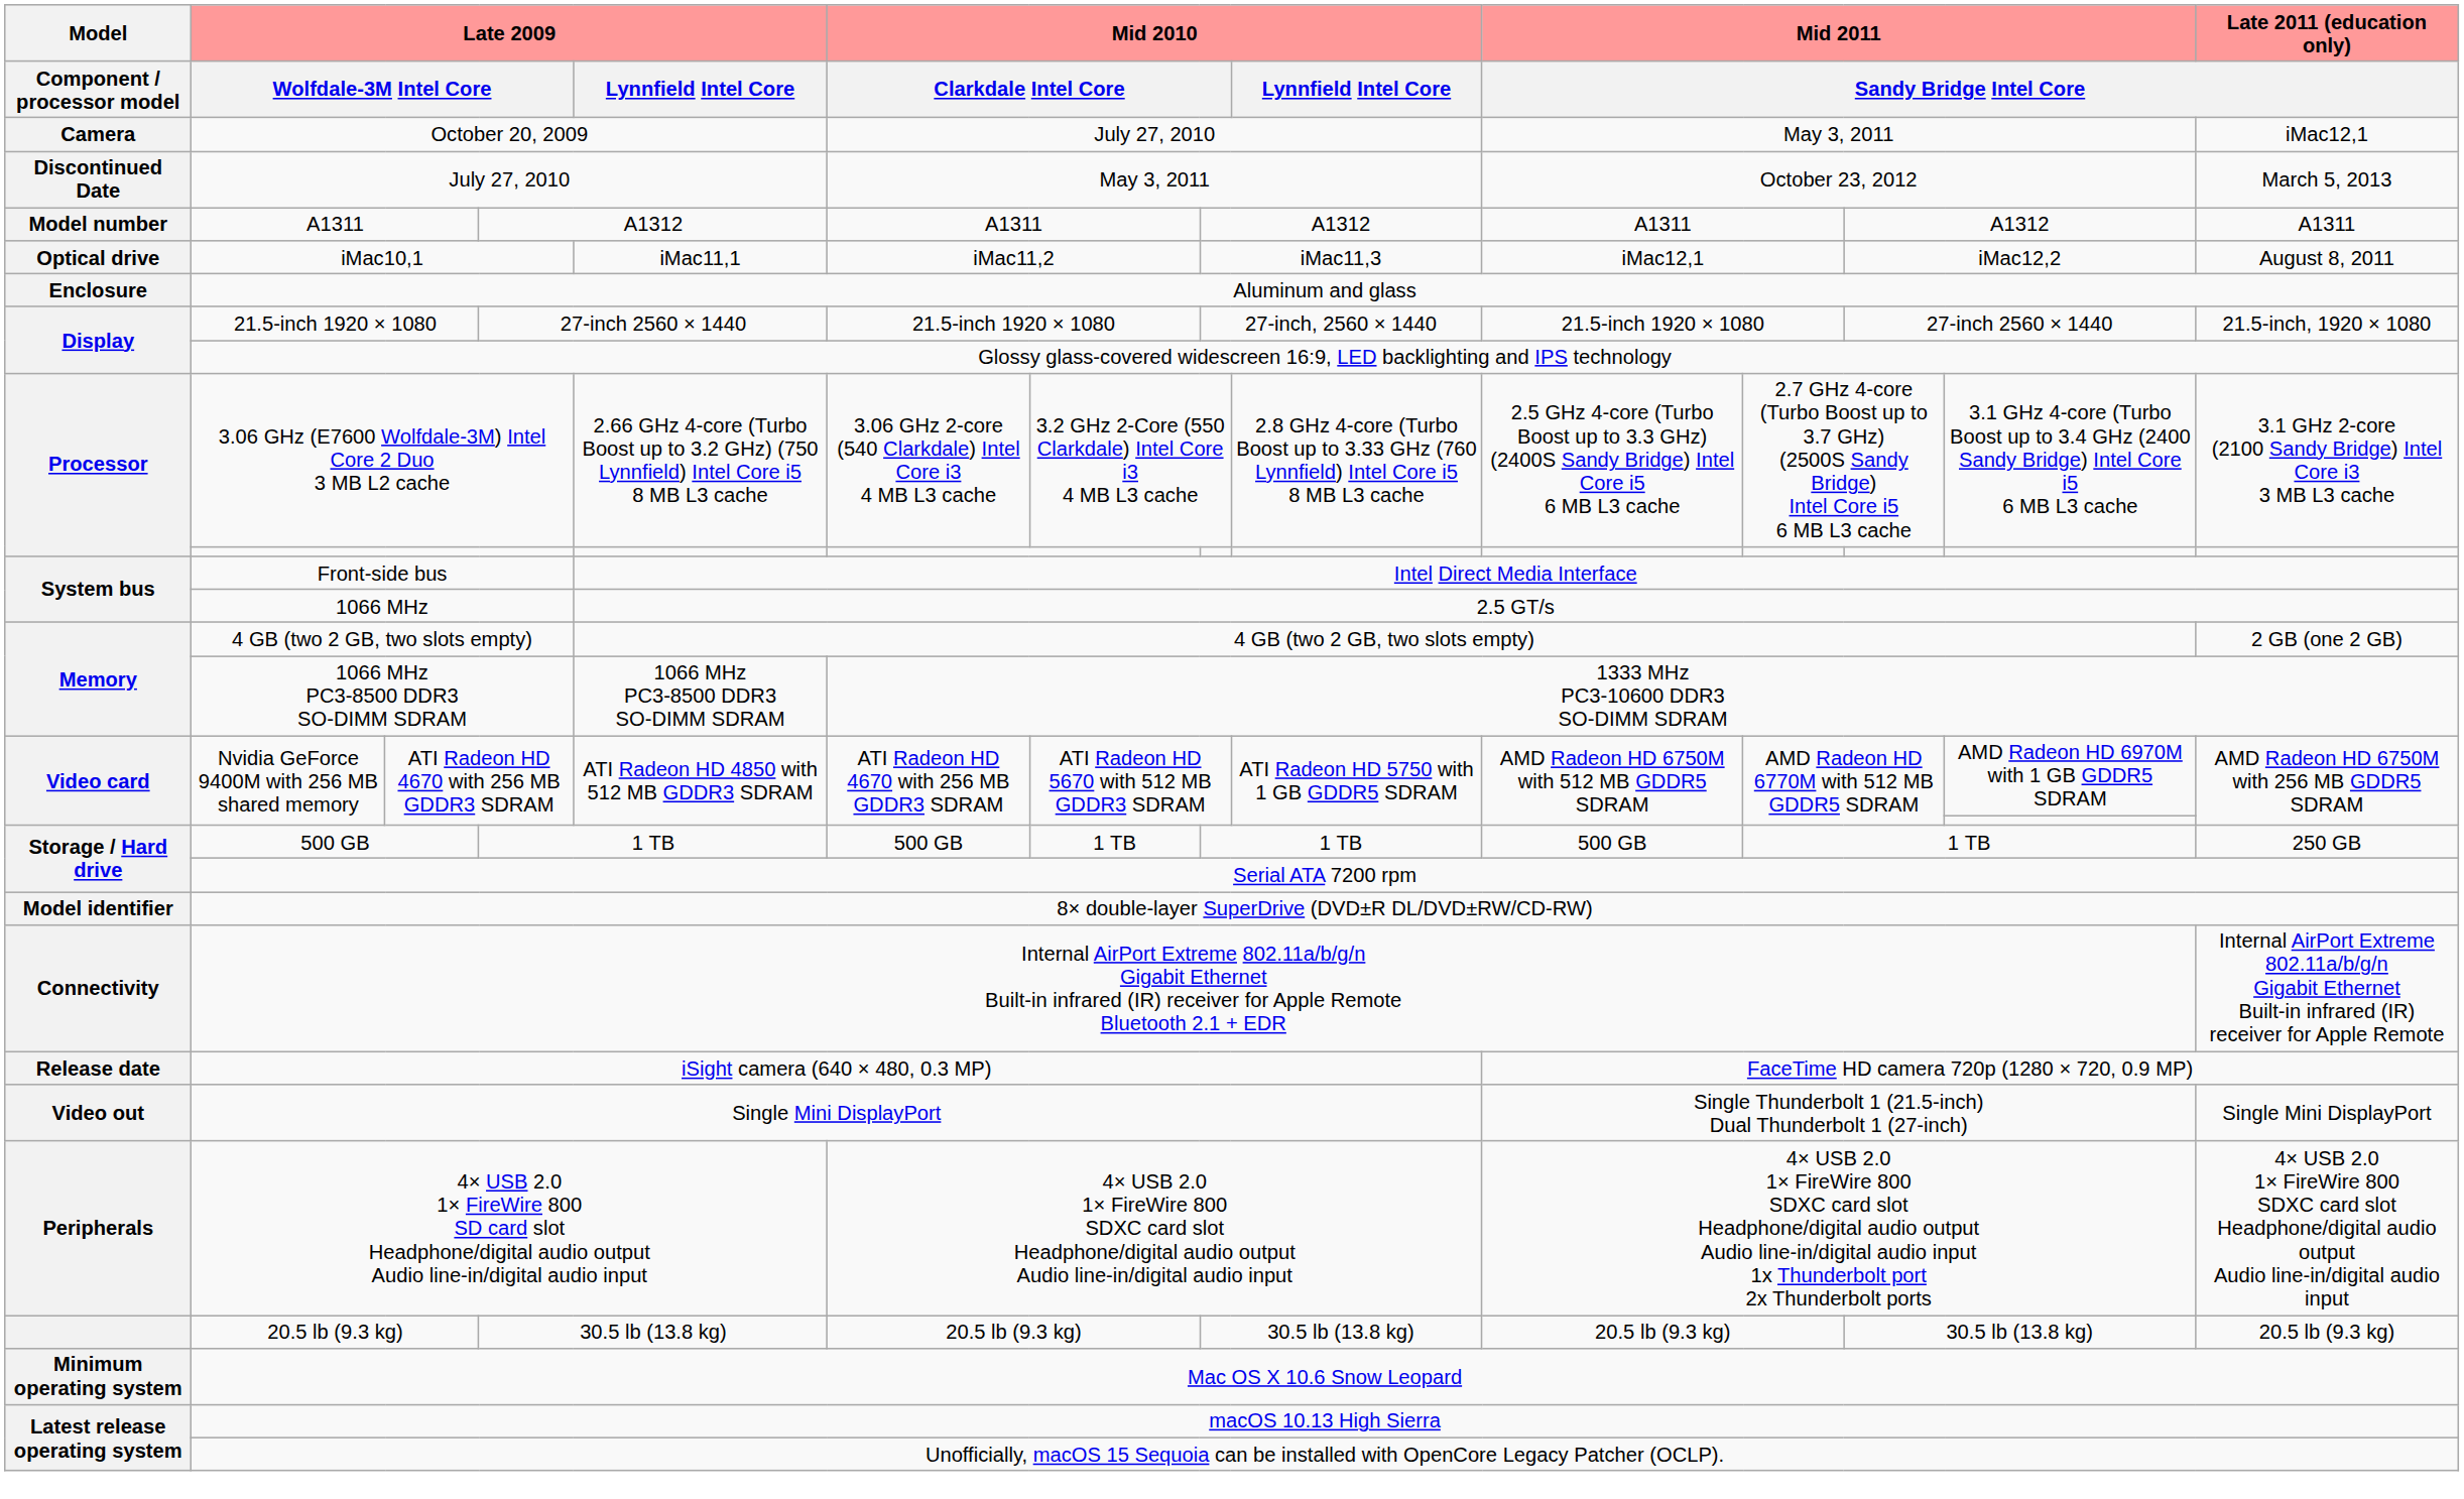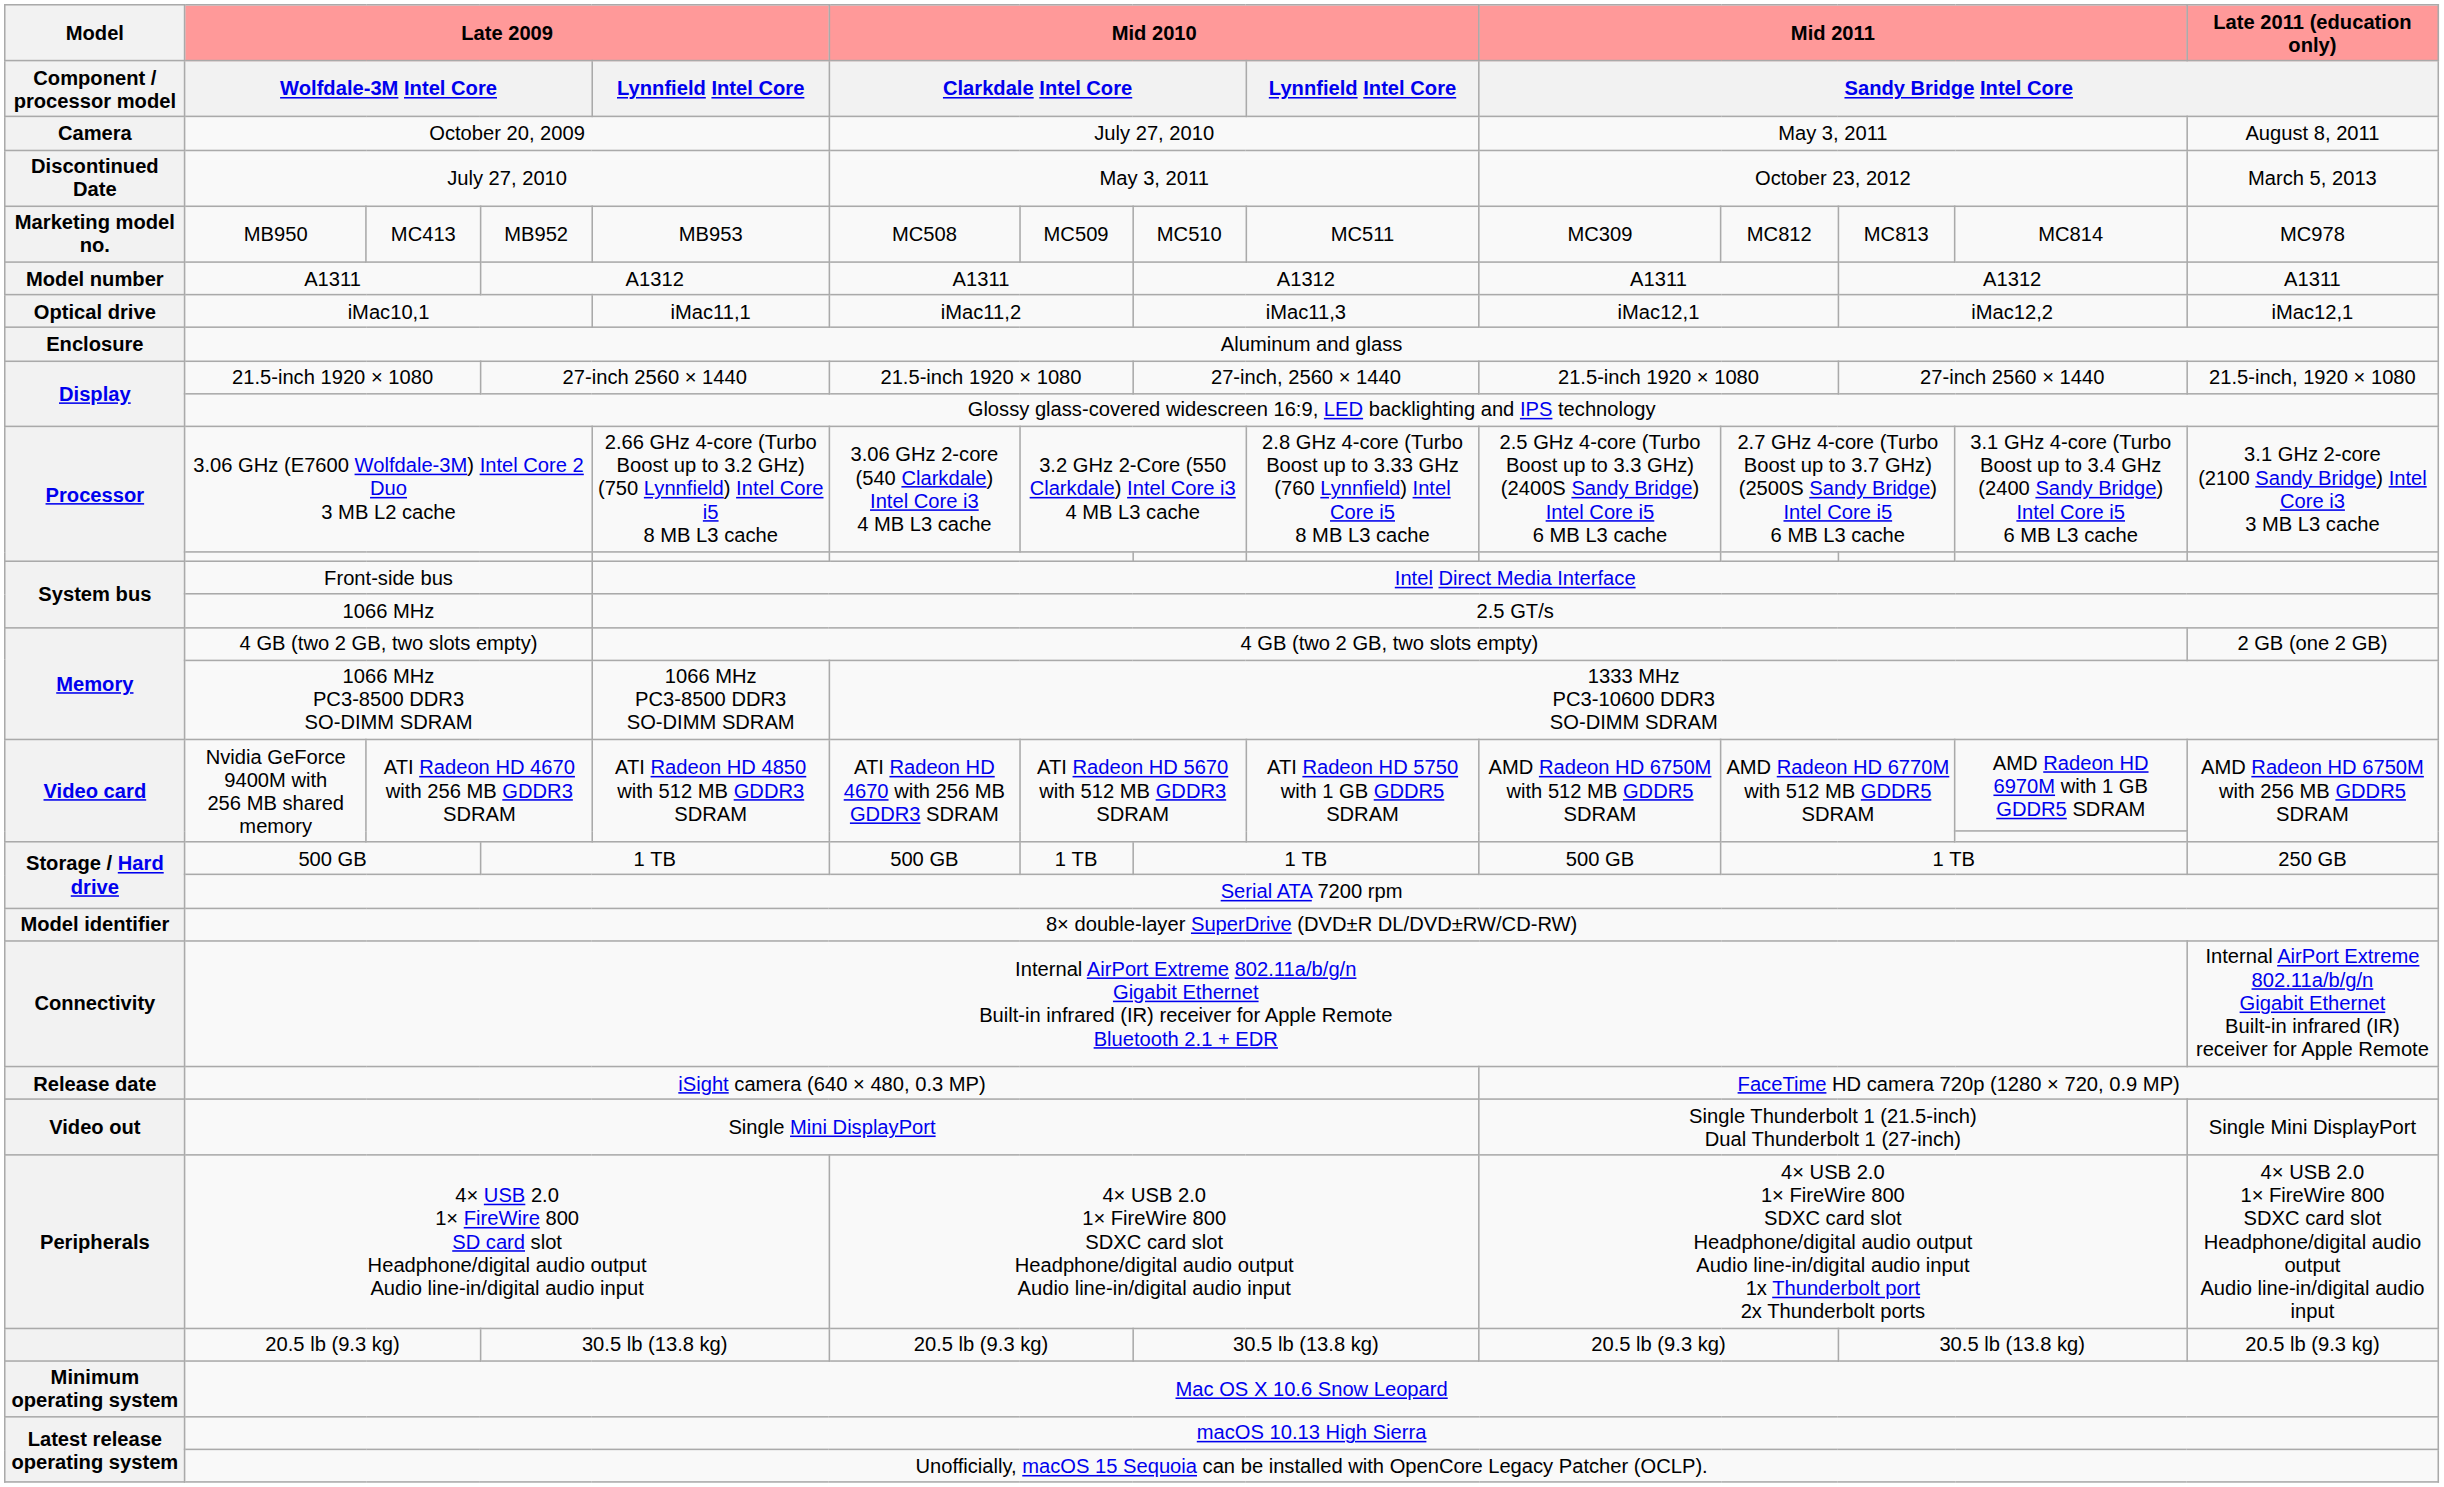October 20, 2009 | Late 2011 (education only) / Sandy Bridge Intel Core: iMac12,1 -> August 8, 2011
+ row: Marketing model no. | MB950 | MC413 | MB952 | MB953 | MC508 | MC509 | MC510 | MC511 | MC309 | MC812 | MC813 | MC814 | MC978
iMac10,1 | Late 2011 (education only) / Sandy Bridge Intel Core: August 8, 2011 -> iMac12,1
